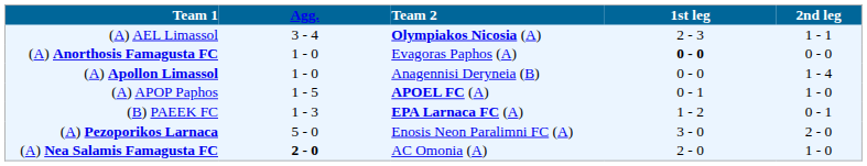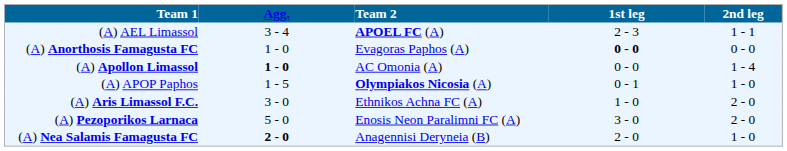(A) AEL Limassol | Team 2: Olympiakos Nicosia (A) -> APOEL FC (A)
(A) Apollon Limassol | Agg.: normal -> bold
(A) Apollon Limassol | Team 2: Anagennisi Deryneia (B) -> AC Omonia (A)
(A) APOP Paphos | Team 2: APOEL FC (A) -> Olympiakos Nicosia (A)
+ row: (A) Aris Limassol F.C. | 3 - 0 | Ethnikos Achna FC (A) | 1 - 0 | 2 - 0
- row: (B) PAEEK FC | 1 - 3 | EPA Larnaca FC (A) | 1 - 2 | 0 - 1
(A) Nea Salamis Famagusta FC | Team 2: AC Omonia (A) -> Anagennisi Deryneia (B)
